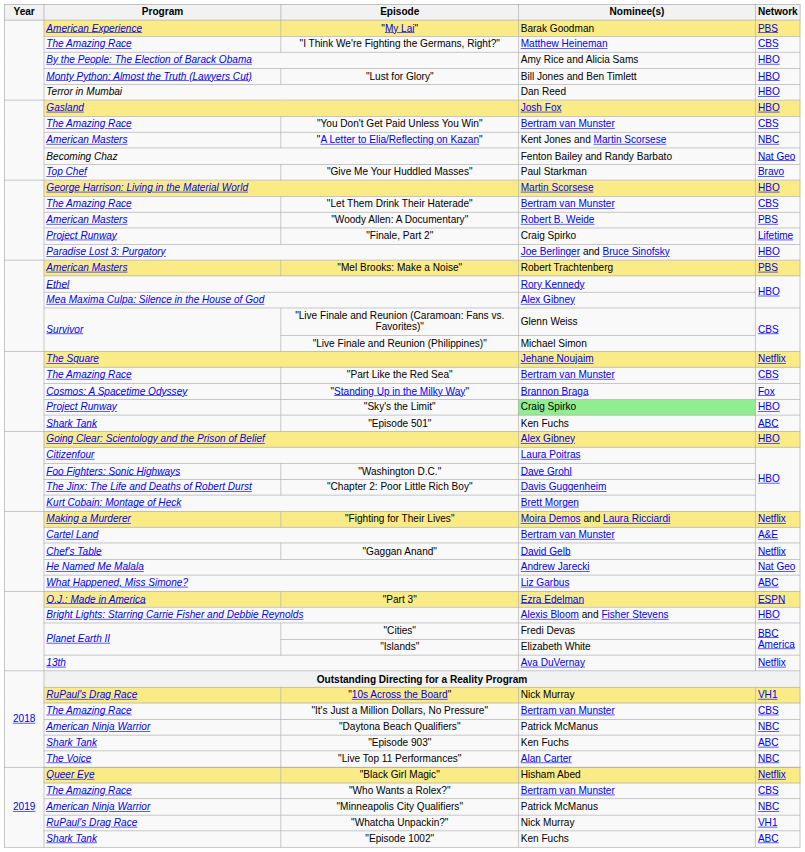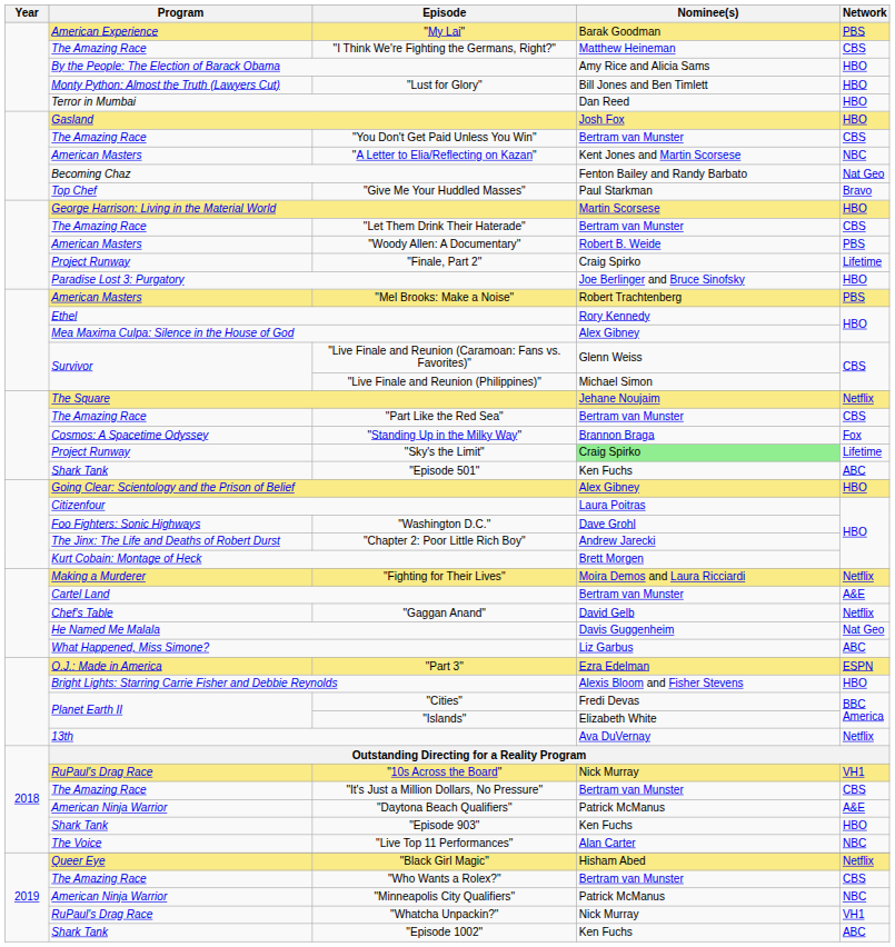"Sky's the Limit" | Network: HBO -> Lifetime
"Chapter 2: Poor Little Rich Boy" | Nominee(s): Davis Guggenheim -> Andrew Jarecki
He Named Me Malala | Nominee(s): Andrew Jarecki -> Davis Guggenheim
"Daytona Beach Qualifiers" | Network: NBC -> A&E
"Episode 903" | Network: ABC -> HBO
